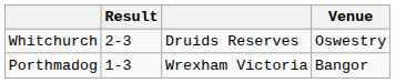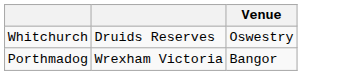- column: Result | 2-3 | 1-3
